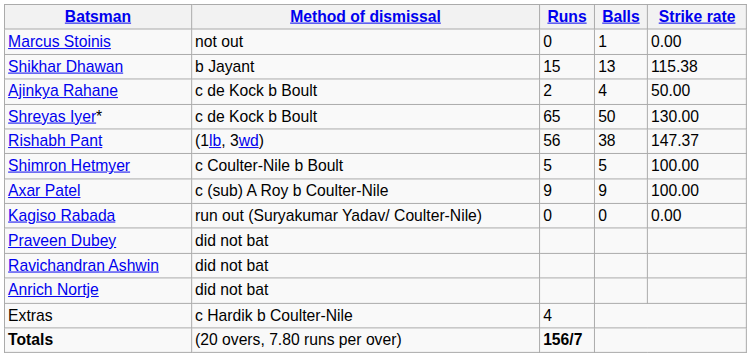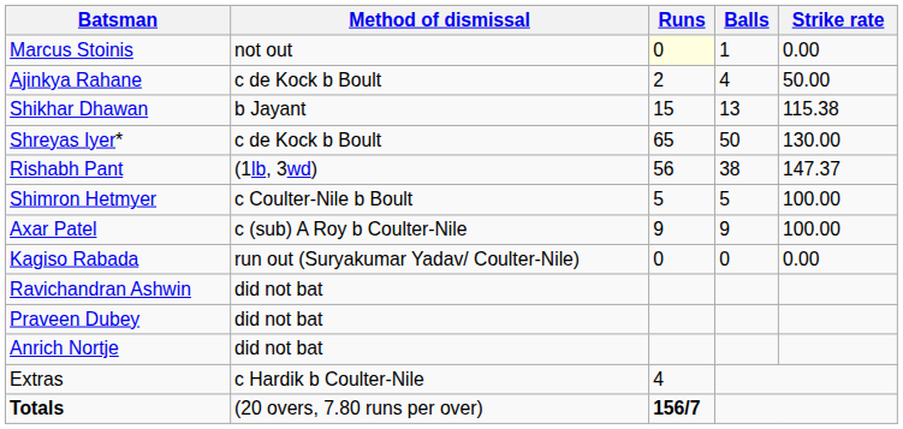Marcus Stoinis | Runs: no background -> lightyellow background
rows swapped: Shikhar Dhawan <-> Ajinkya Rahane
rows swapped: Ravichandran Ashwin <-> Praveen Dubey
